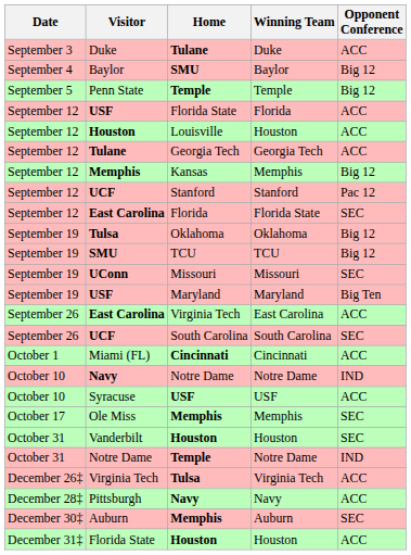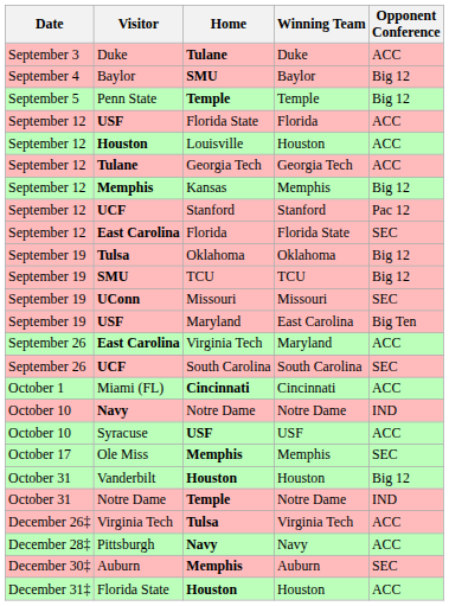USF / Maryland | Winning Team: Maryland -> East Carolina
East Carolina / Virginia Tech | Winning Team: East Carolina -> Maryland
Vanderbilt | Opponent Conference: SEC -> Big 12
